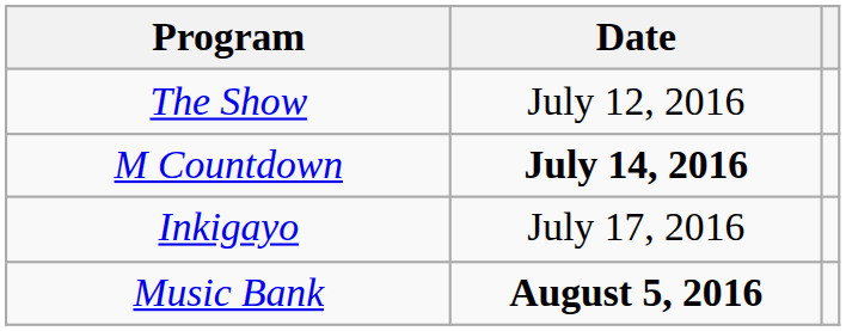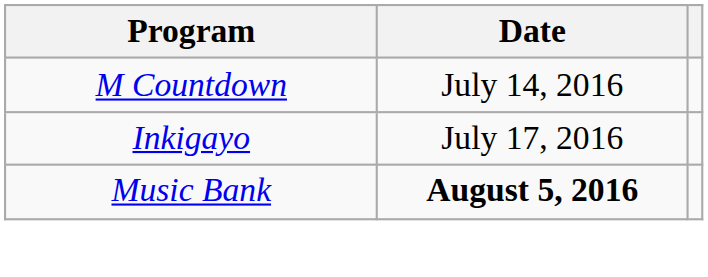- row: The Show | July 12, 2016
M Countdown | Date: bold -> normal
